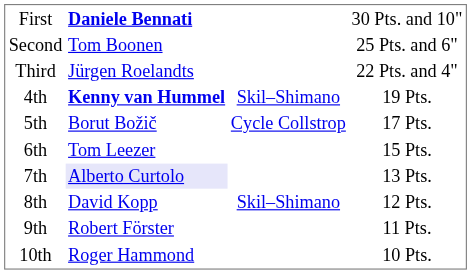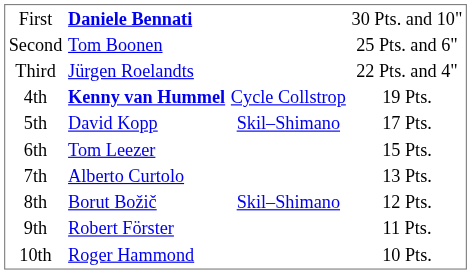4th | column 3: Skil–Shimano -> Cycle Collstrop
5th | column 2: Borut Božič -> David Kopp
5th | column 3: Cycle Collstrop -> Skil–Shimano
7th | column 2: lavender background -> no background
8th | column 2: David Kopp -> Borut Božič
